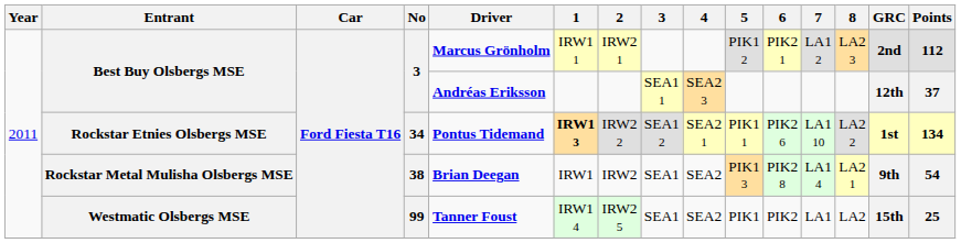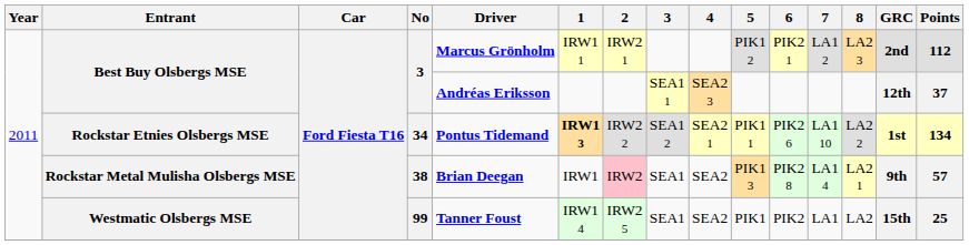Rockstar Metal Mulisha Olsbergs MSE | 2: no background -> pink background
Rockstar Metal Mulisha Olsbergs MSE | Points: 54 -> 57
